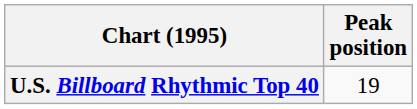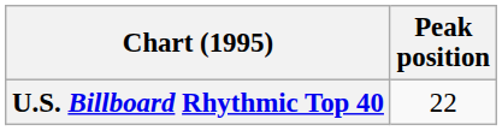U.S. Billboard Rhythmic Top 40 | Peak position: 19 -> 22
